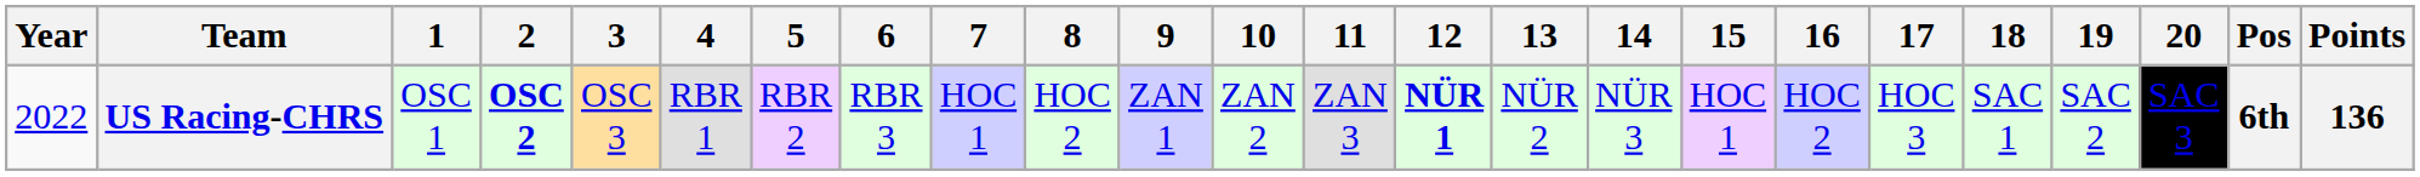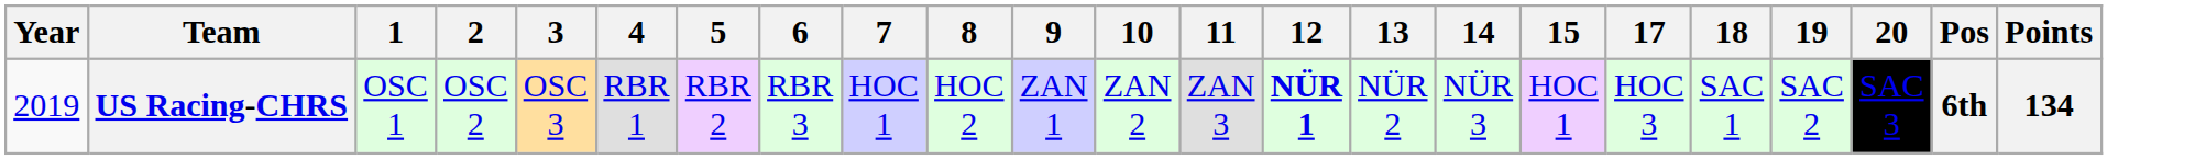- column: 16 | HOC 2
US Racing-CHRS | Year: 2022 -> 2019
US Racing-CHRS | 2: bold -> normal
US Racing-CHRS | Points: 136 -> 134
